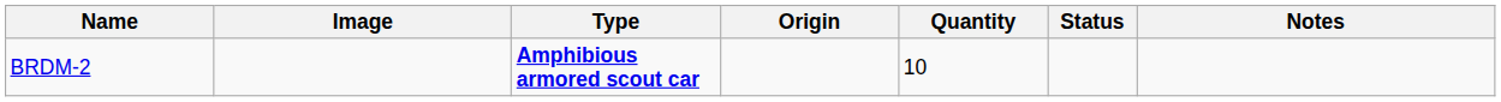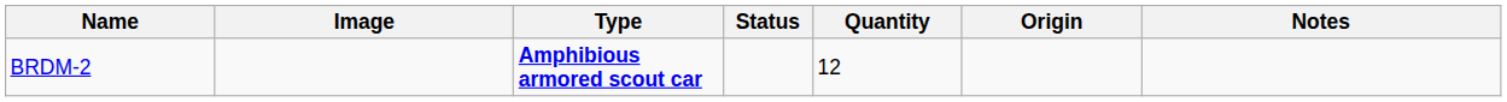columns swapped: Origin <-> Status
BRDM-2 | Quantity: 10 -> 12
